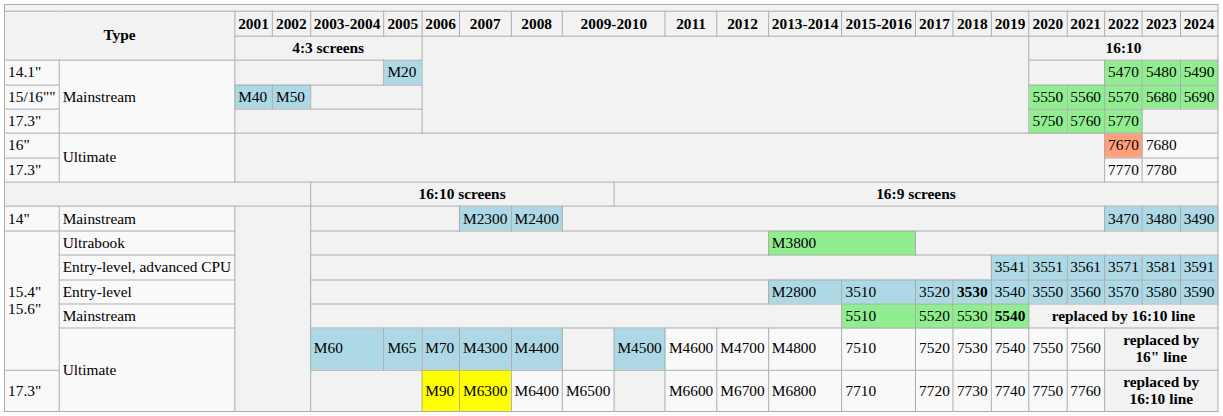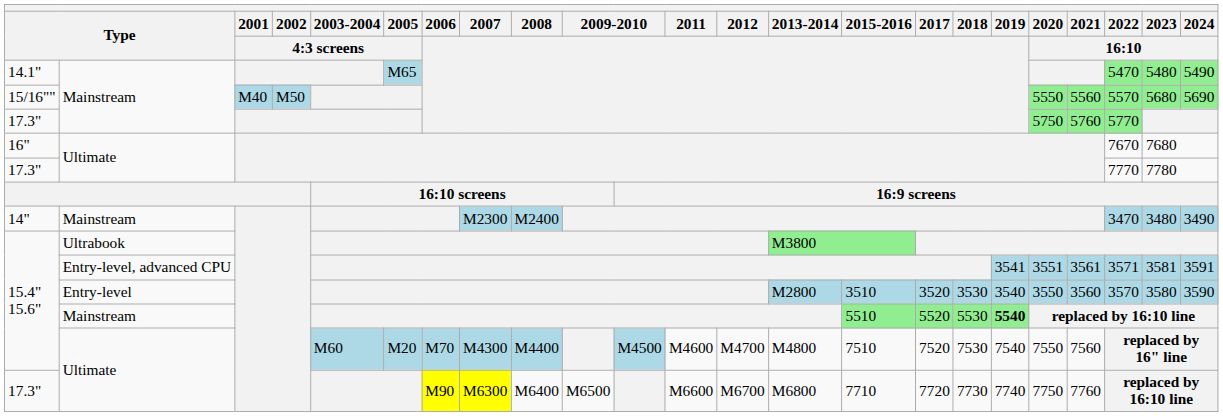14.1" | 2005 / 4:3 screens: M20 -> M65
16" | 2022 / 16:10: lightsalmon background -> no background
15.4" 15.6" / Entry-level | 2018: bold -> normal
15.4" 15.6" / Ultimate | 2005 / 4:3 screens: M65 -> M20
